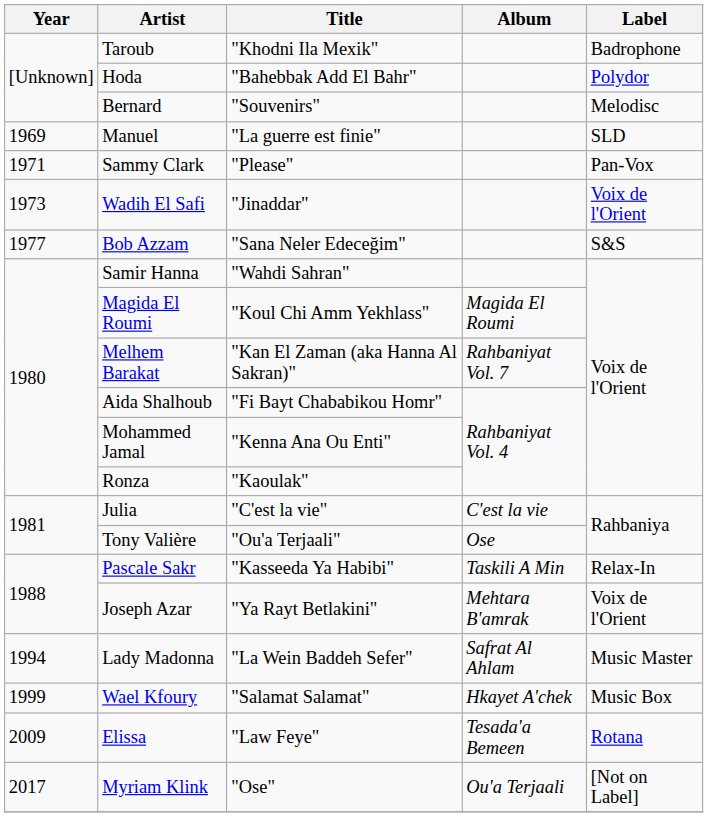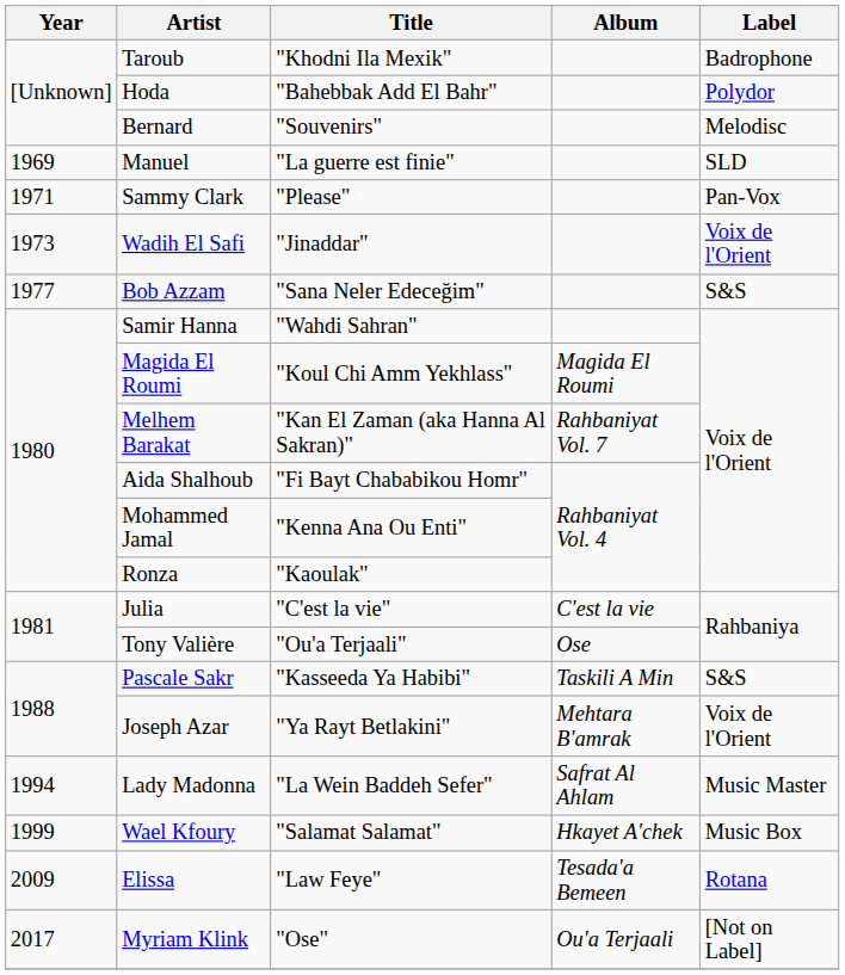Pascale Sakr | Label: Relax-In -> S&S
